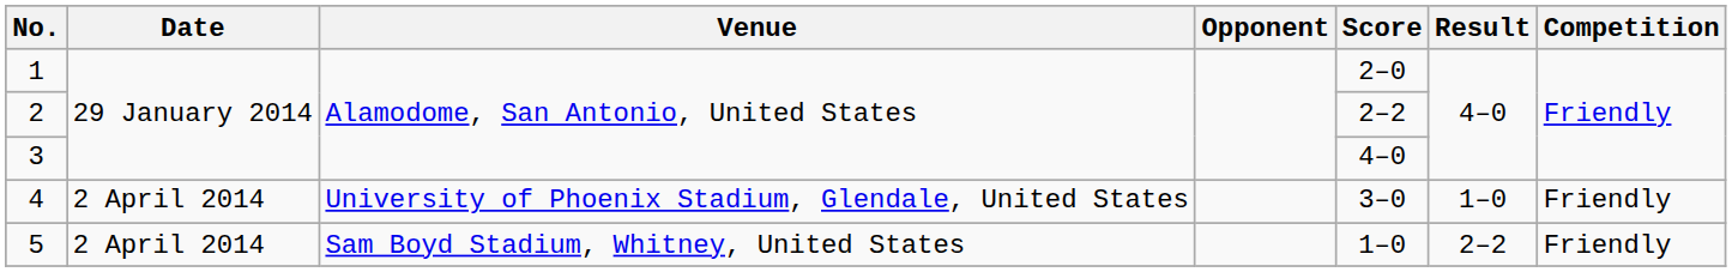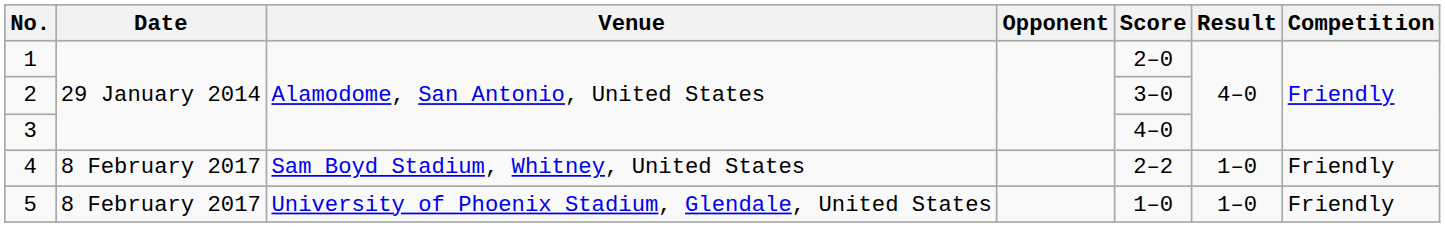2 | Score: 2–2 -> 3–0
4 | Date: 2 April 2014 -> 8 February 2017
4 | Venue: University of Phoenix Stadium, Glendale, United States -> Sam Boyd Stadium, Whitney, United States
4 | Score: 3–0 -> 2–2
5 | Date: 2 April 2014 -> 8 February 2017
5 | Venue: Sam Boyd Stadium, Whitney, United States -> University of Phoenix Stadium, Glendale, United States
5 | Result: 2–2 -> 1–0
